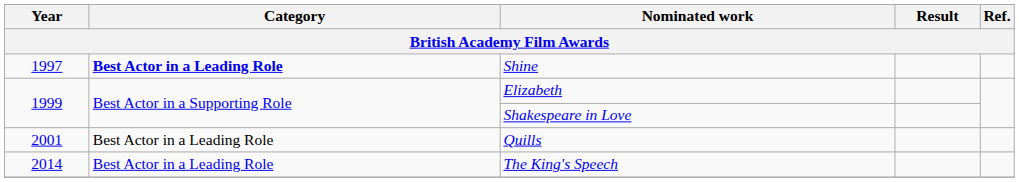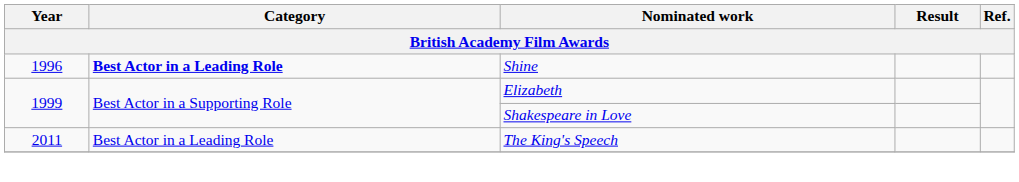Shine | Year: 1997 -> 1996
- row: 2001 | Best Actor in a Leading Role | Quills
The King's Speech | Year: 2014 -> 2011
